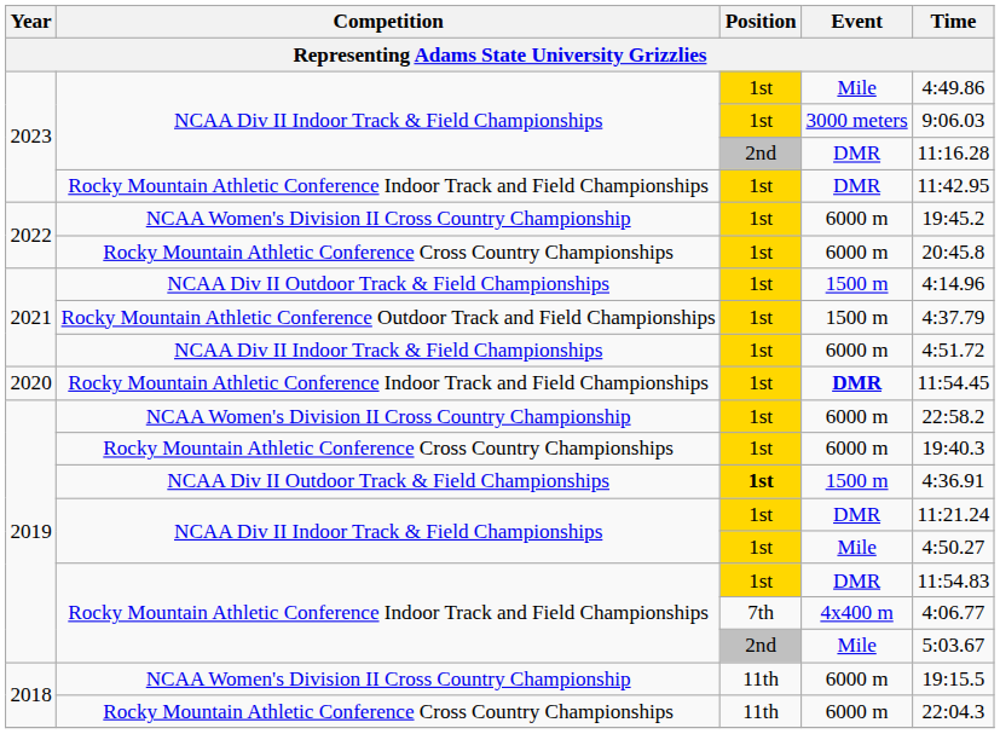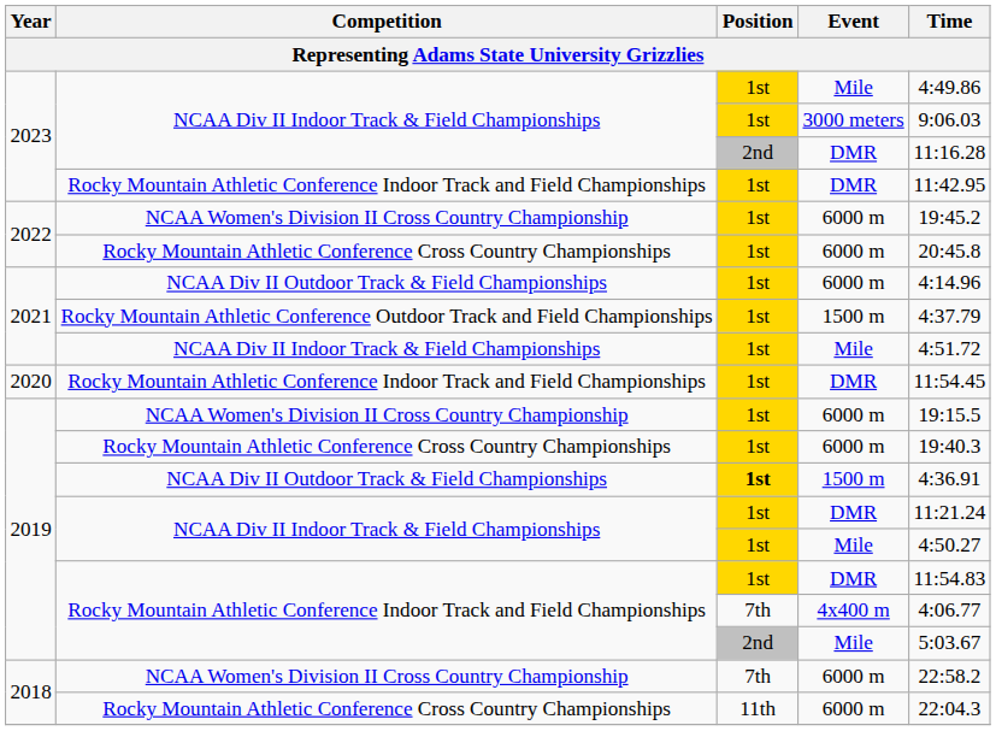2021 / NCAA Div II Outdoor Track & Field Championships | Event: 1500 m -> 6000 m
2021 / NCAA Div II Indoor Track & Field Championships | Event: 6000 m -> Mile
2020 | Event: bold -> normal
2019 / NCAA Women's Division II Cross Country Championship | Time: 22:58.2 -> 19:15.5
2018 / NCAA Women's Division II Cross Country Championship | Position: 11th -> 7th
2018 / NCAA Women's Division II Cross Country Championship | Time: 19:15.5 -> 22:58.2
